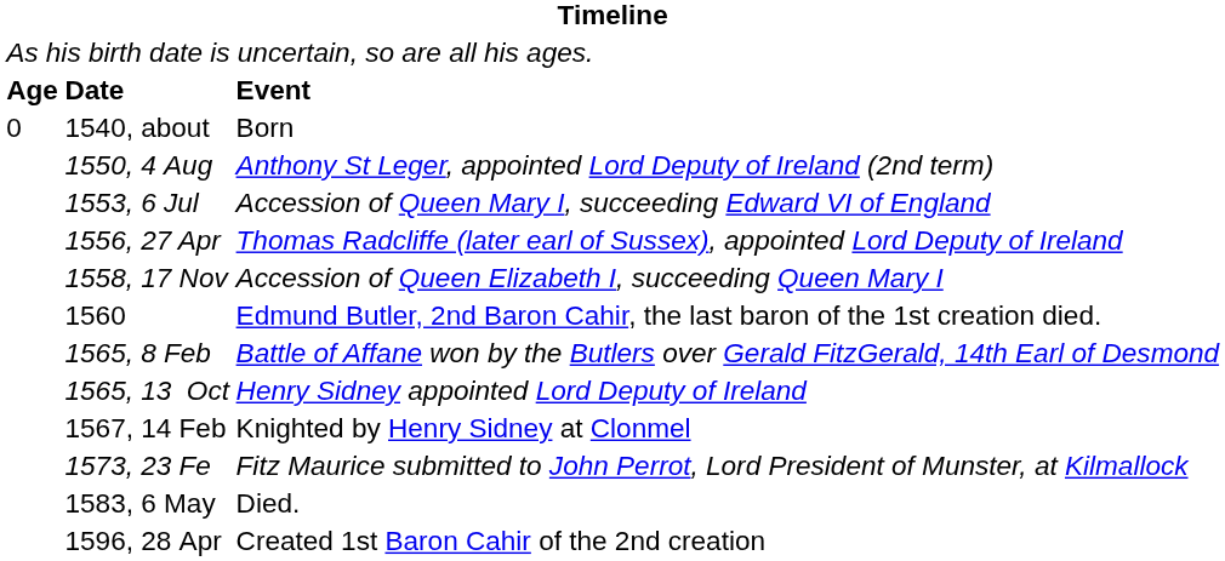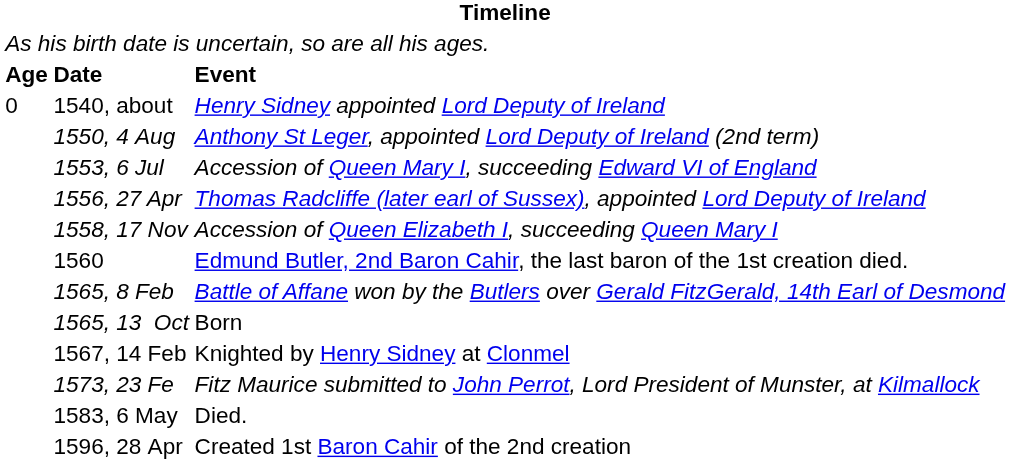1540, about | column 3: Born -> Henry Sidney appointed Lord Deputy of Ireland
1565, 13 Oct | column 3: Henry Sidney appointed Lord Deputy of Ireland -> Born
